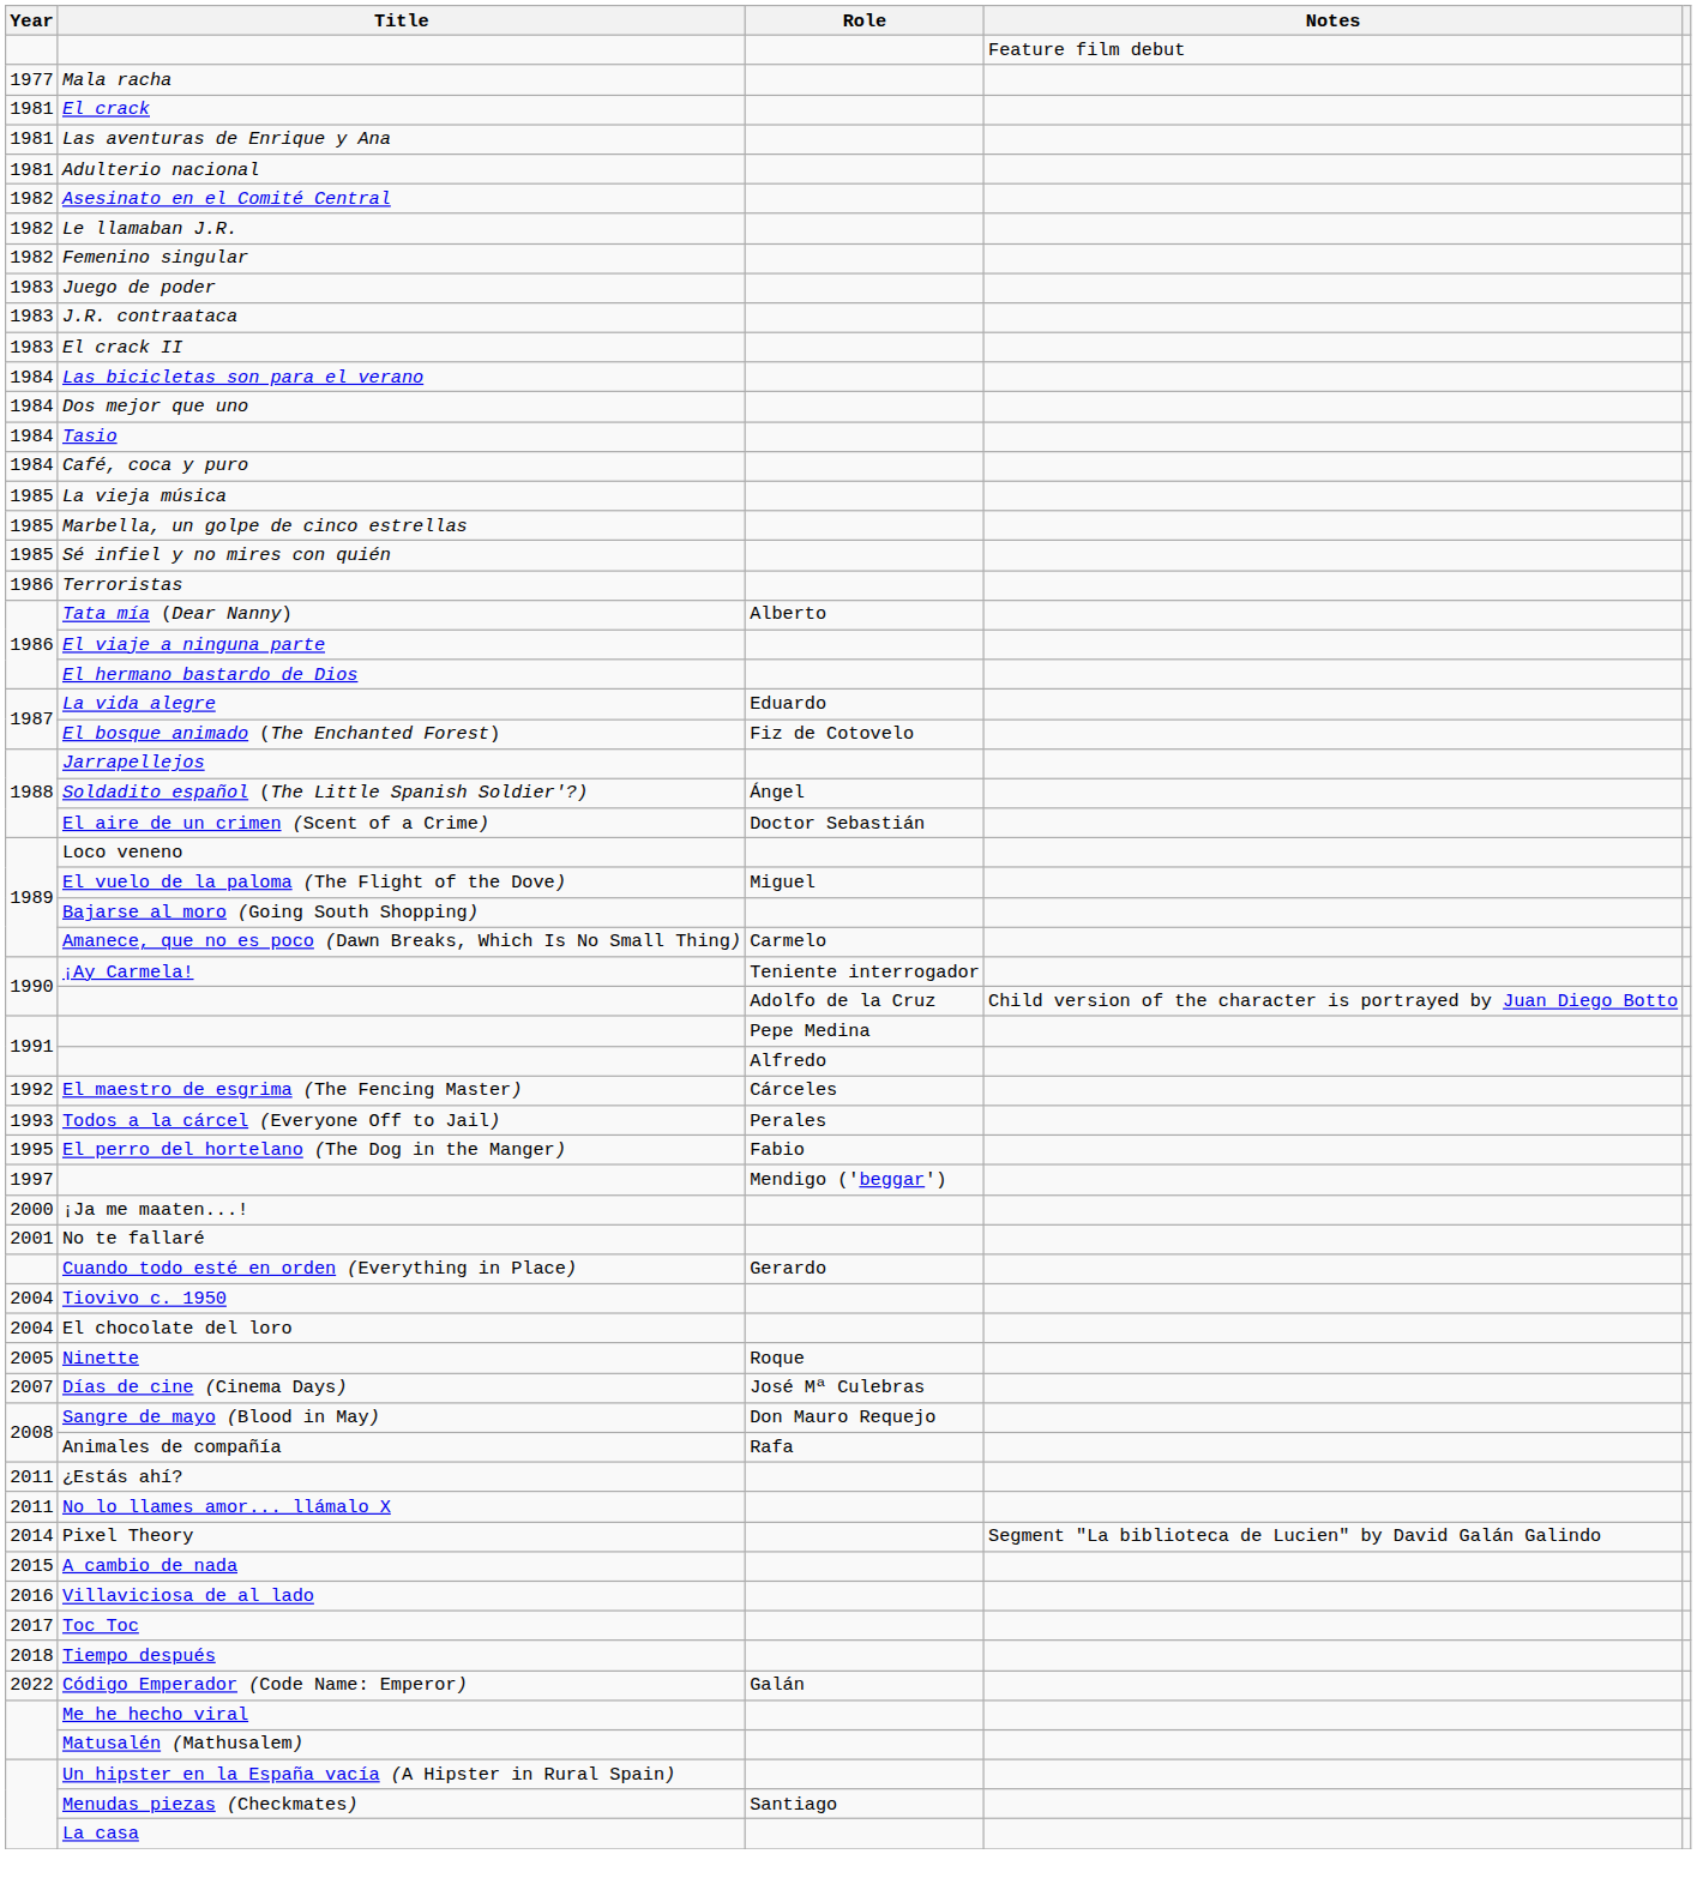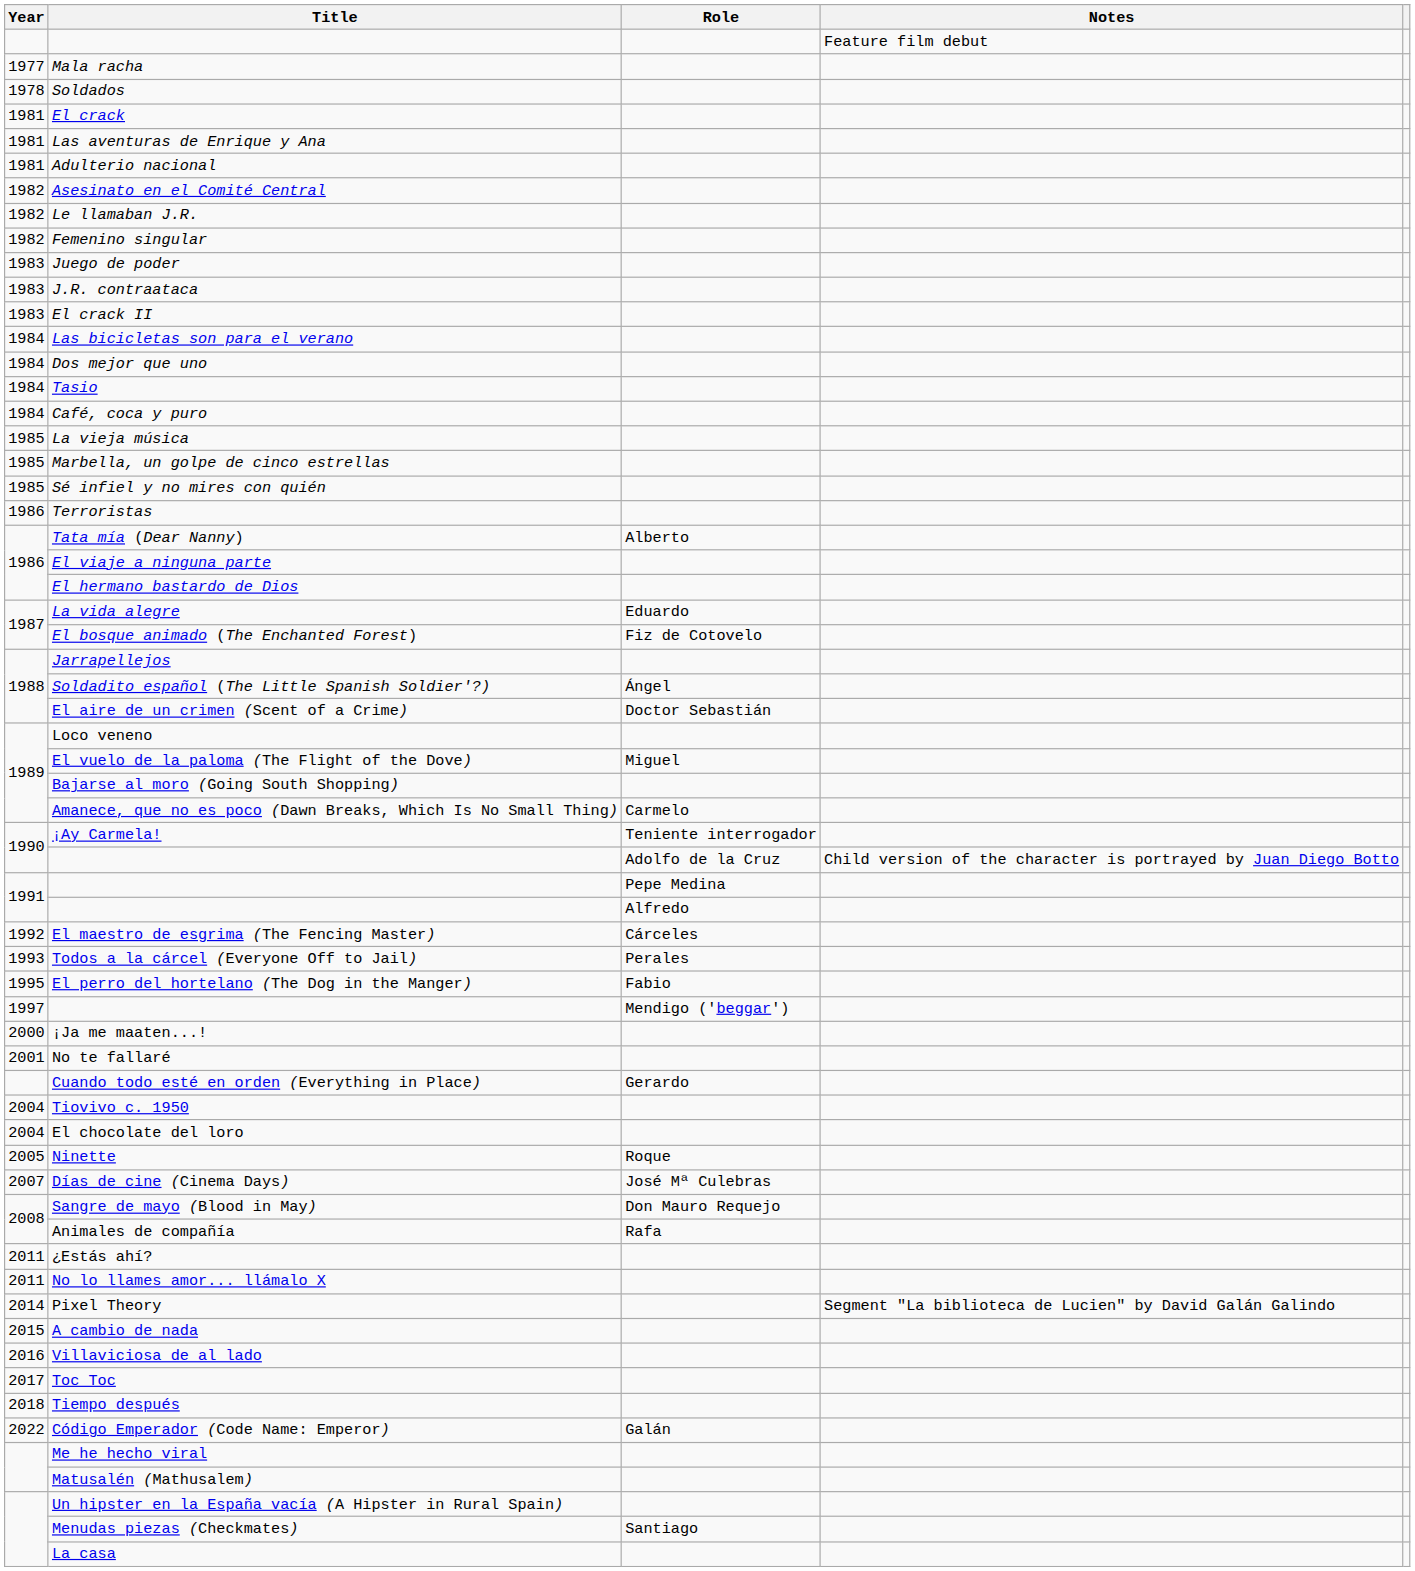+ row: 1978 | Soldados
